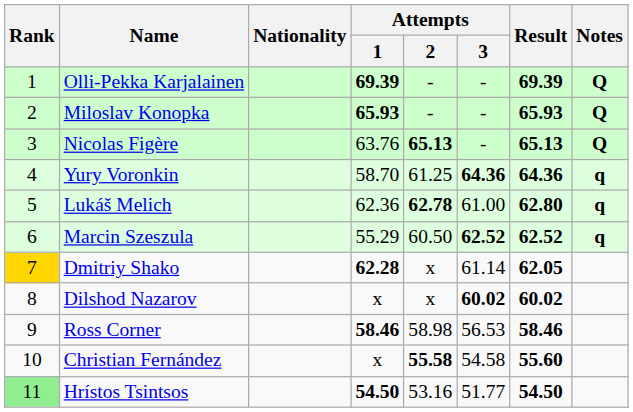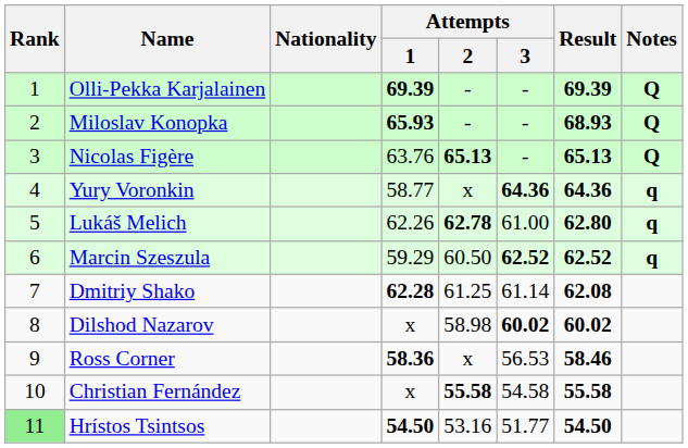Miloslav Konopka | Result: 65.93 -> 68.93
Yury Voronkin | Attempts / 1: 58.70 -> 58.77
Yury Voronkin | Attempts / 2: 61.25 -> x
Lukáš Melich | Attempts / 1: 62.36 -> 62.26
Marcin Szeszula | Attempts / 1: 55.29 -> 59.29
Dmitriy Shako | Rank: gold background -> no background
Dmitriy Shako | Attempts / 2: x -> 61.25
Dmitriy Shako | Result: 62.05 -> 62.08
Dilshod Nazarov | Attempts / 2: x -> 58.98
Ross Corner | Attempts / 1: 58.46 -> 58.36
Ross Corner | Attempts / 2: 58.98 -> x
Christian Fernández | Result: 55.60 -> 55.58
